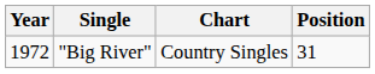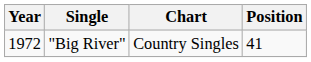"Big River" | Position: 31 -> 41
